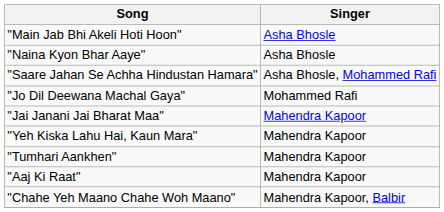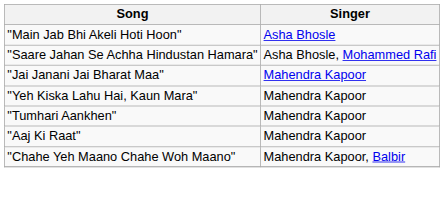- row: "Naina Kyon Bhar Aaye" | Asha Bhosle
- row: "Jo Dil Deewana Machal Gaya" | Mohammed Rafi
